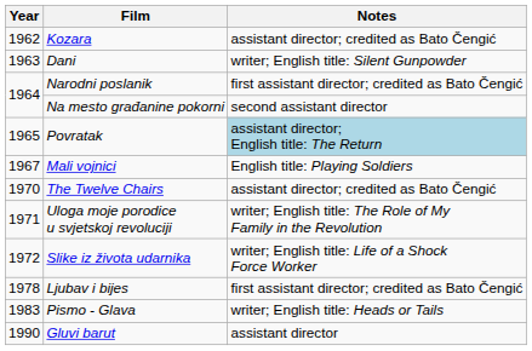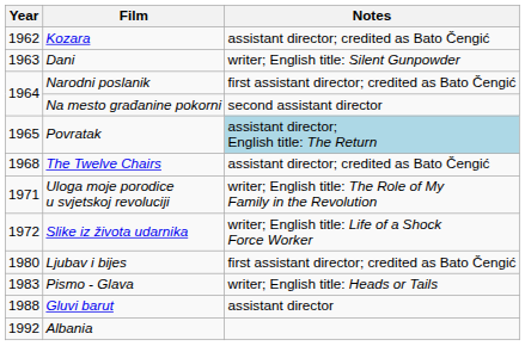- row: 1967 | Mali vojnici | English title: Playing Soldiers
The Twelve Chairs | Year: 1970 -> 1968
Ljubav i bijes | Year: 1978 -> 1980
Gluvi barut | Year: 1990 -> 1988
+ row: 1992 | Albania
